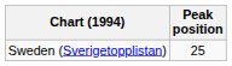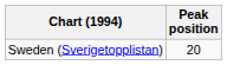Sweden (Sverigetopplistan) | Peak position: 25 -> 20
